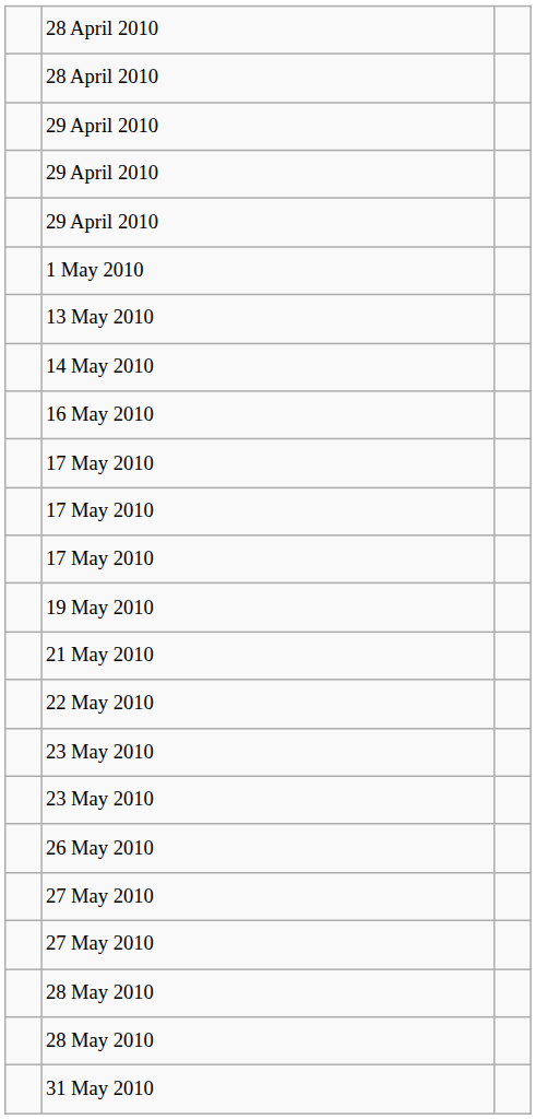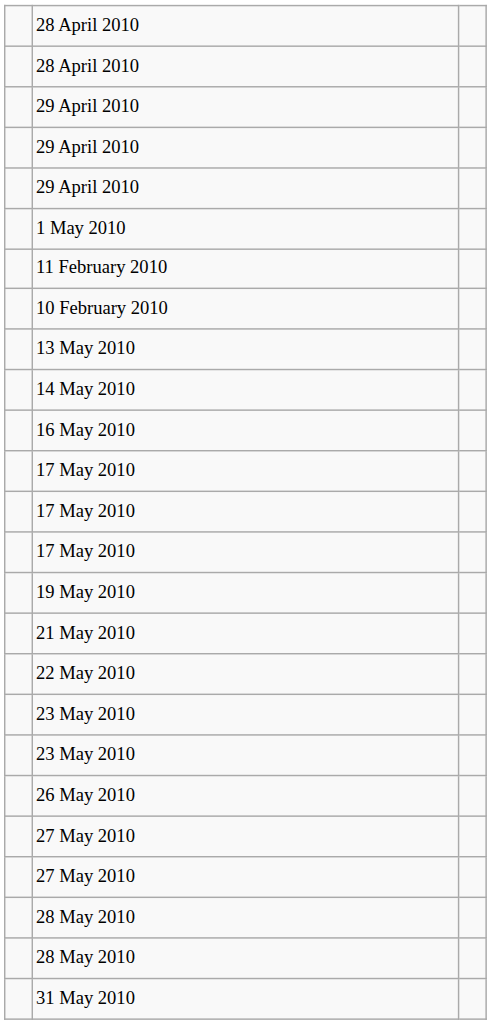+ row: 11 February 2010
+ row: 10 February 2010
